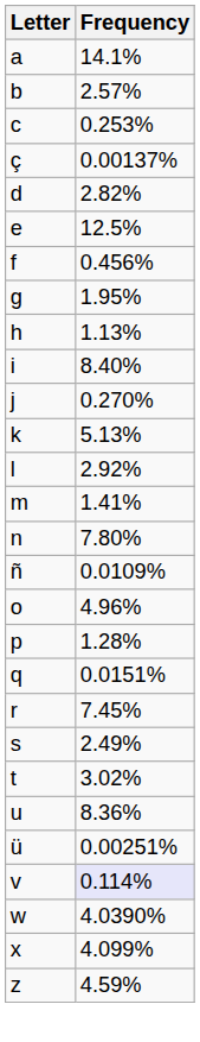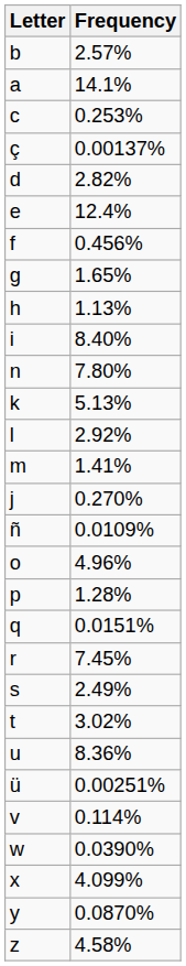rows swapped: a <-> b
e | Frequency: 12.5% -> 12.4%
g | Frequency: 1.95% -> 1.65%
rows swapped: j <-> n
v | Frequency: lavender background -> no background
w | Frequency: 4.0390% -> 0.0390%
+ row: y | 0.0870%
z | Frequency: 4.59% -> 4.58%
